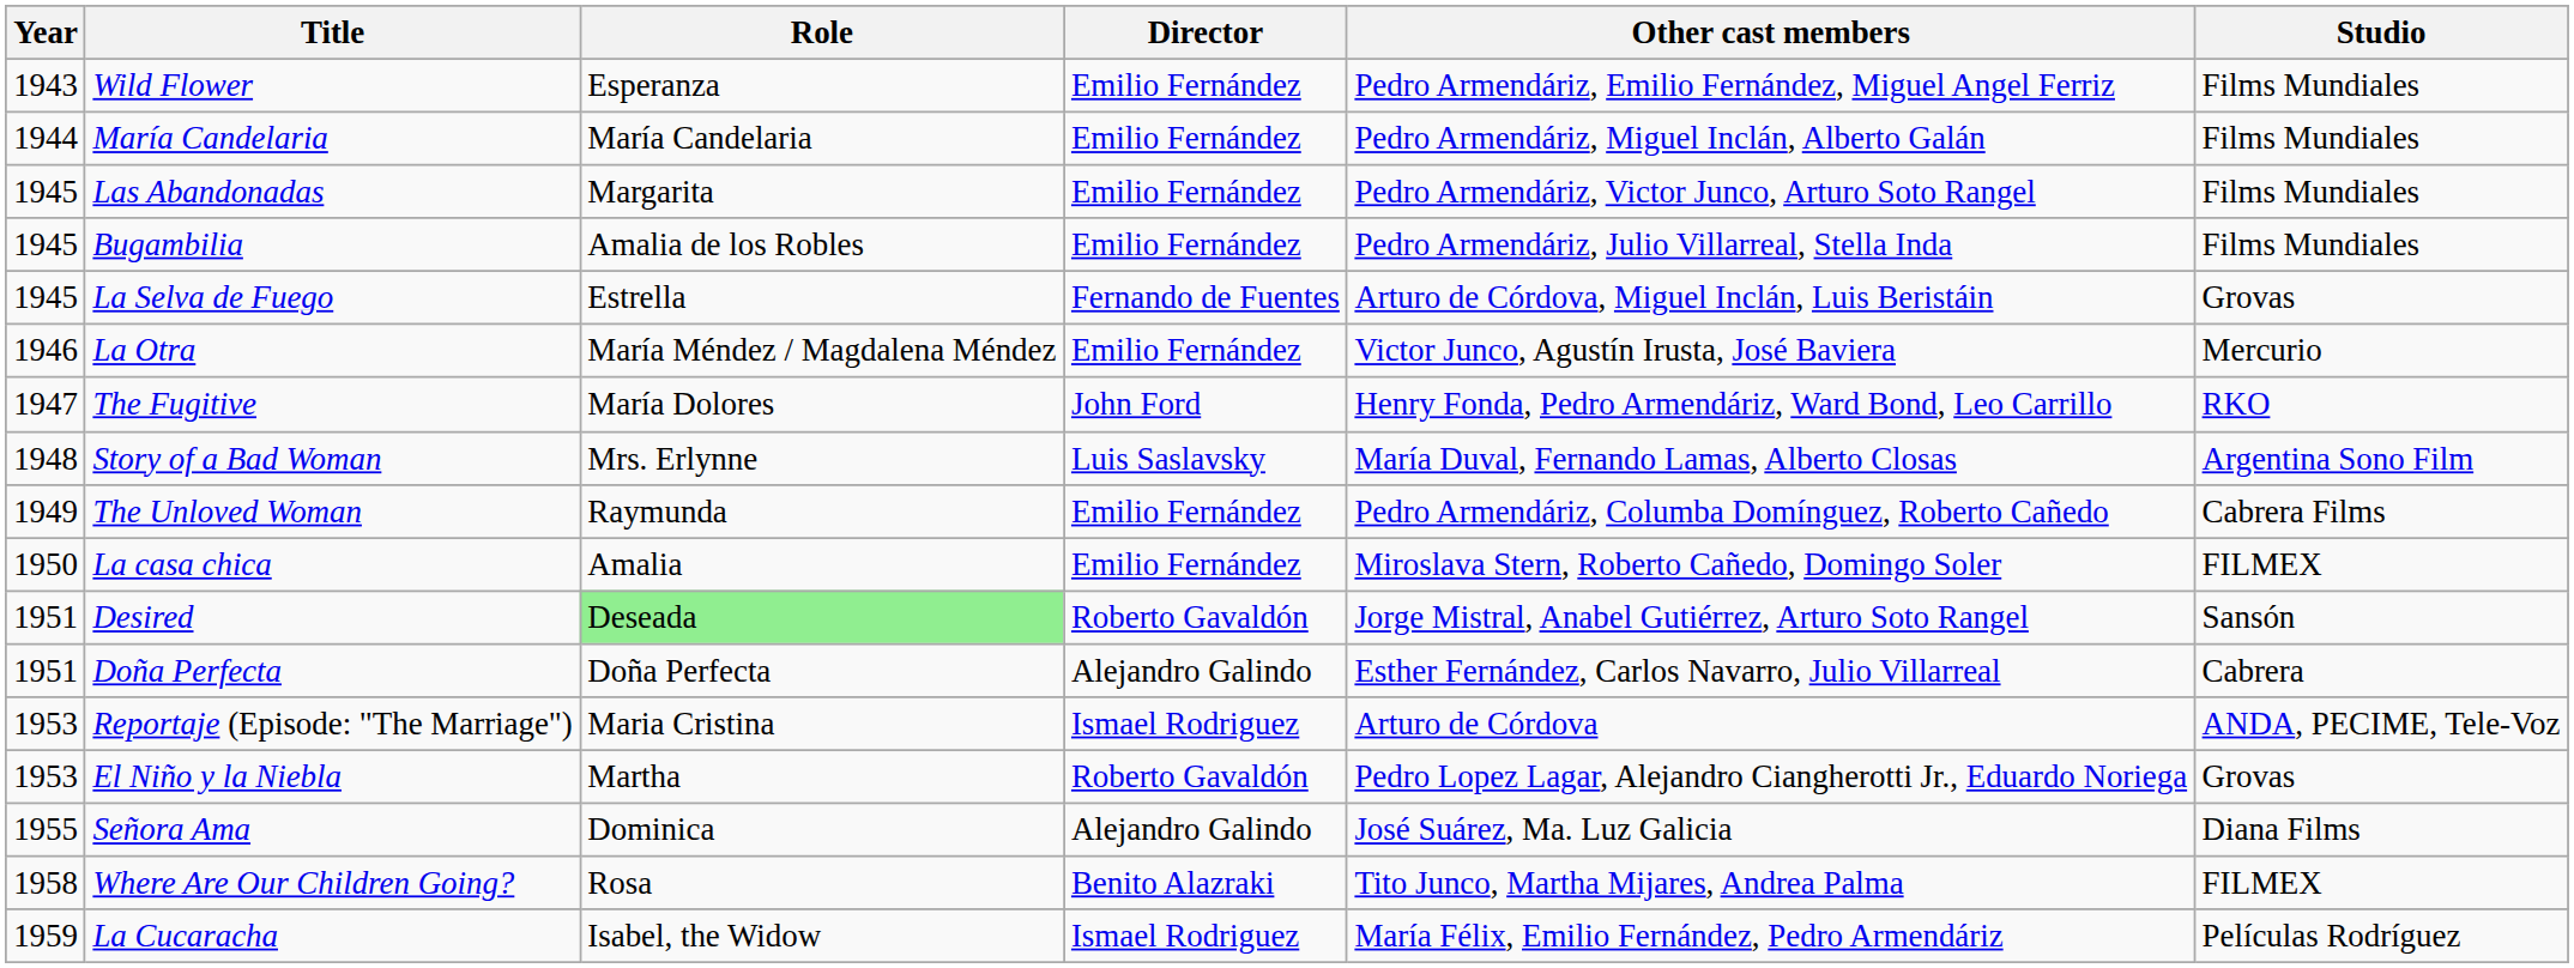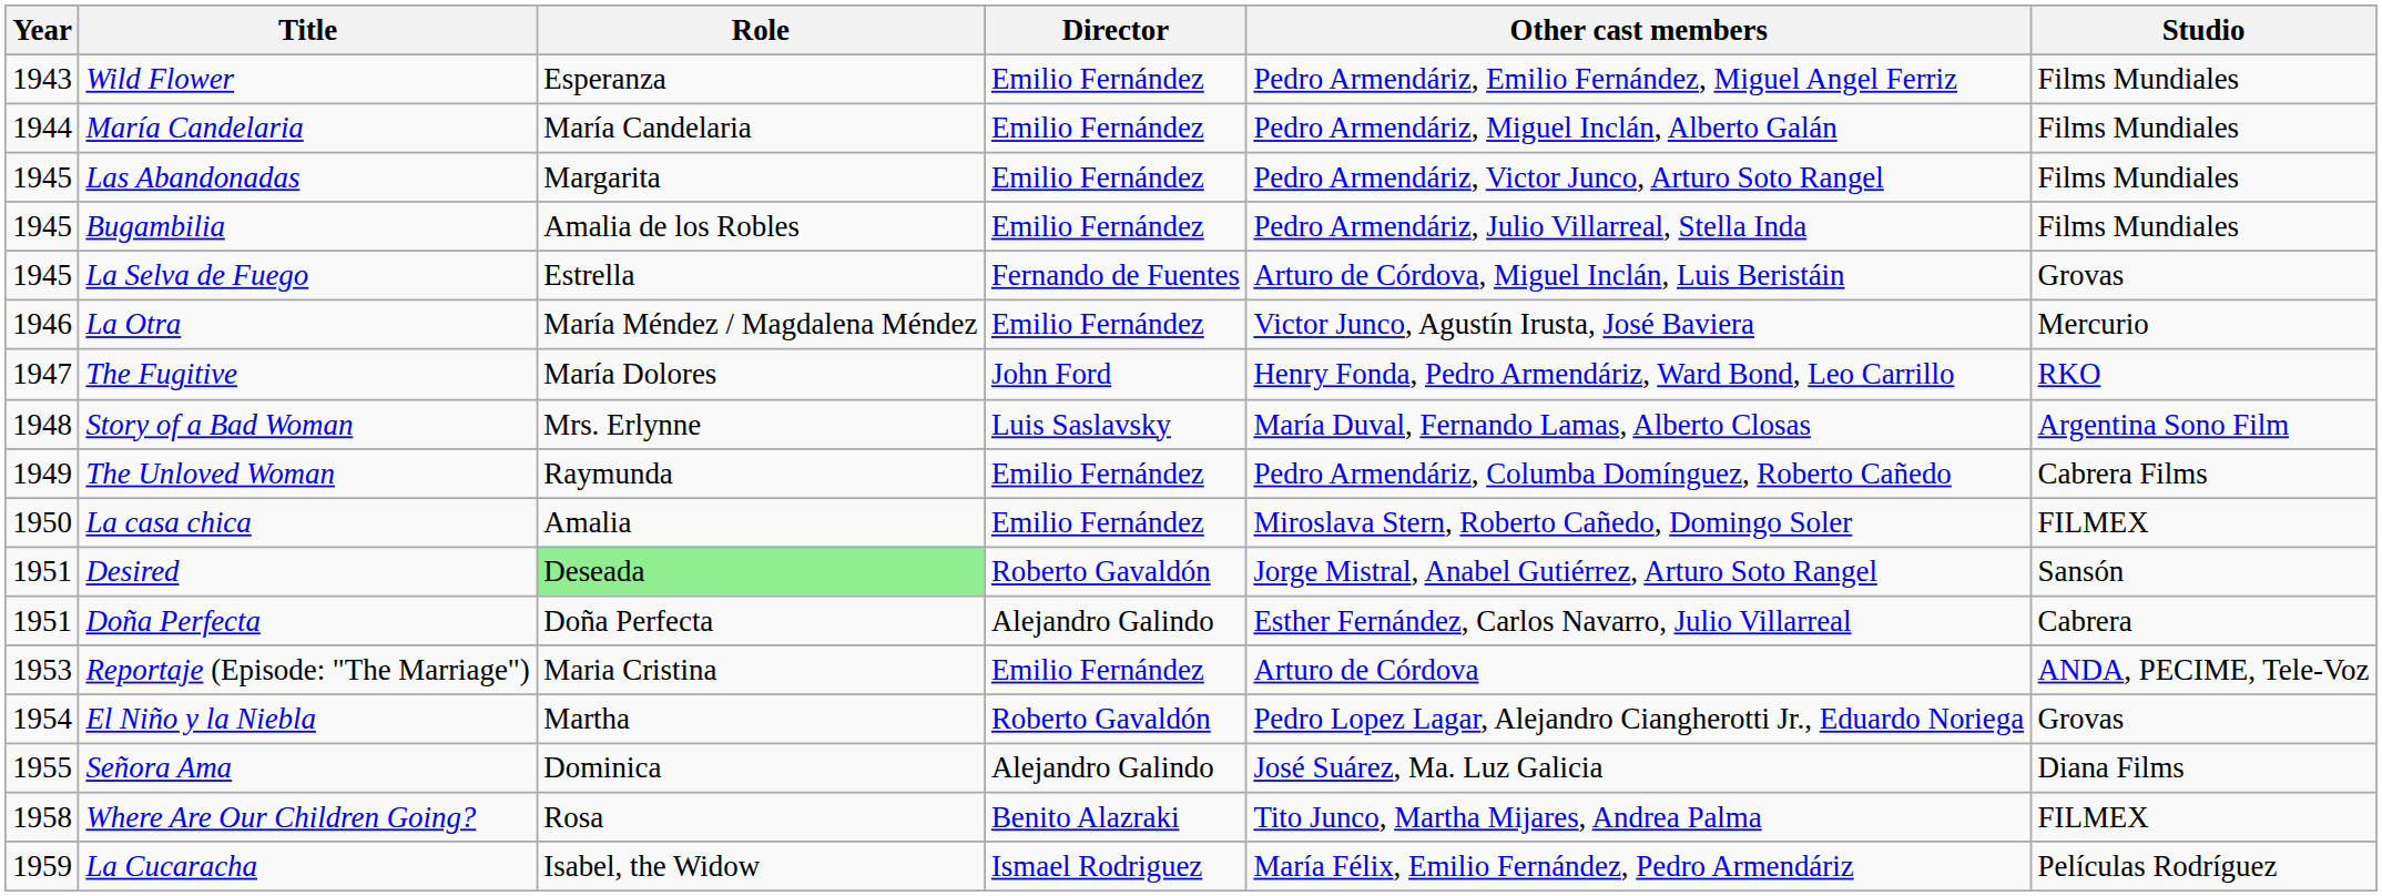Reportaje (Episode: "The Marriage") | Director: Ismael Rodriguez -> Emilio Fernández
El Niño y la Niebla | Year: 1953 -> 1954
